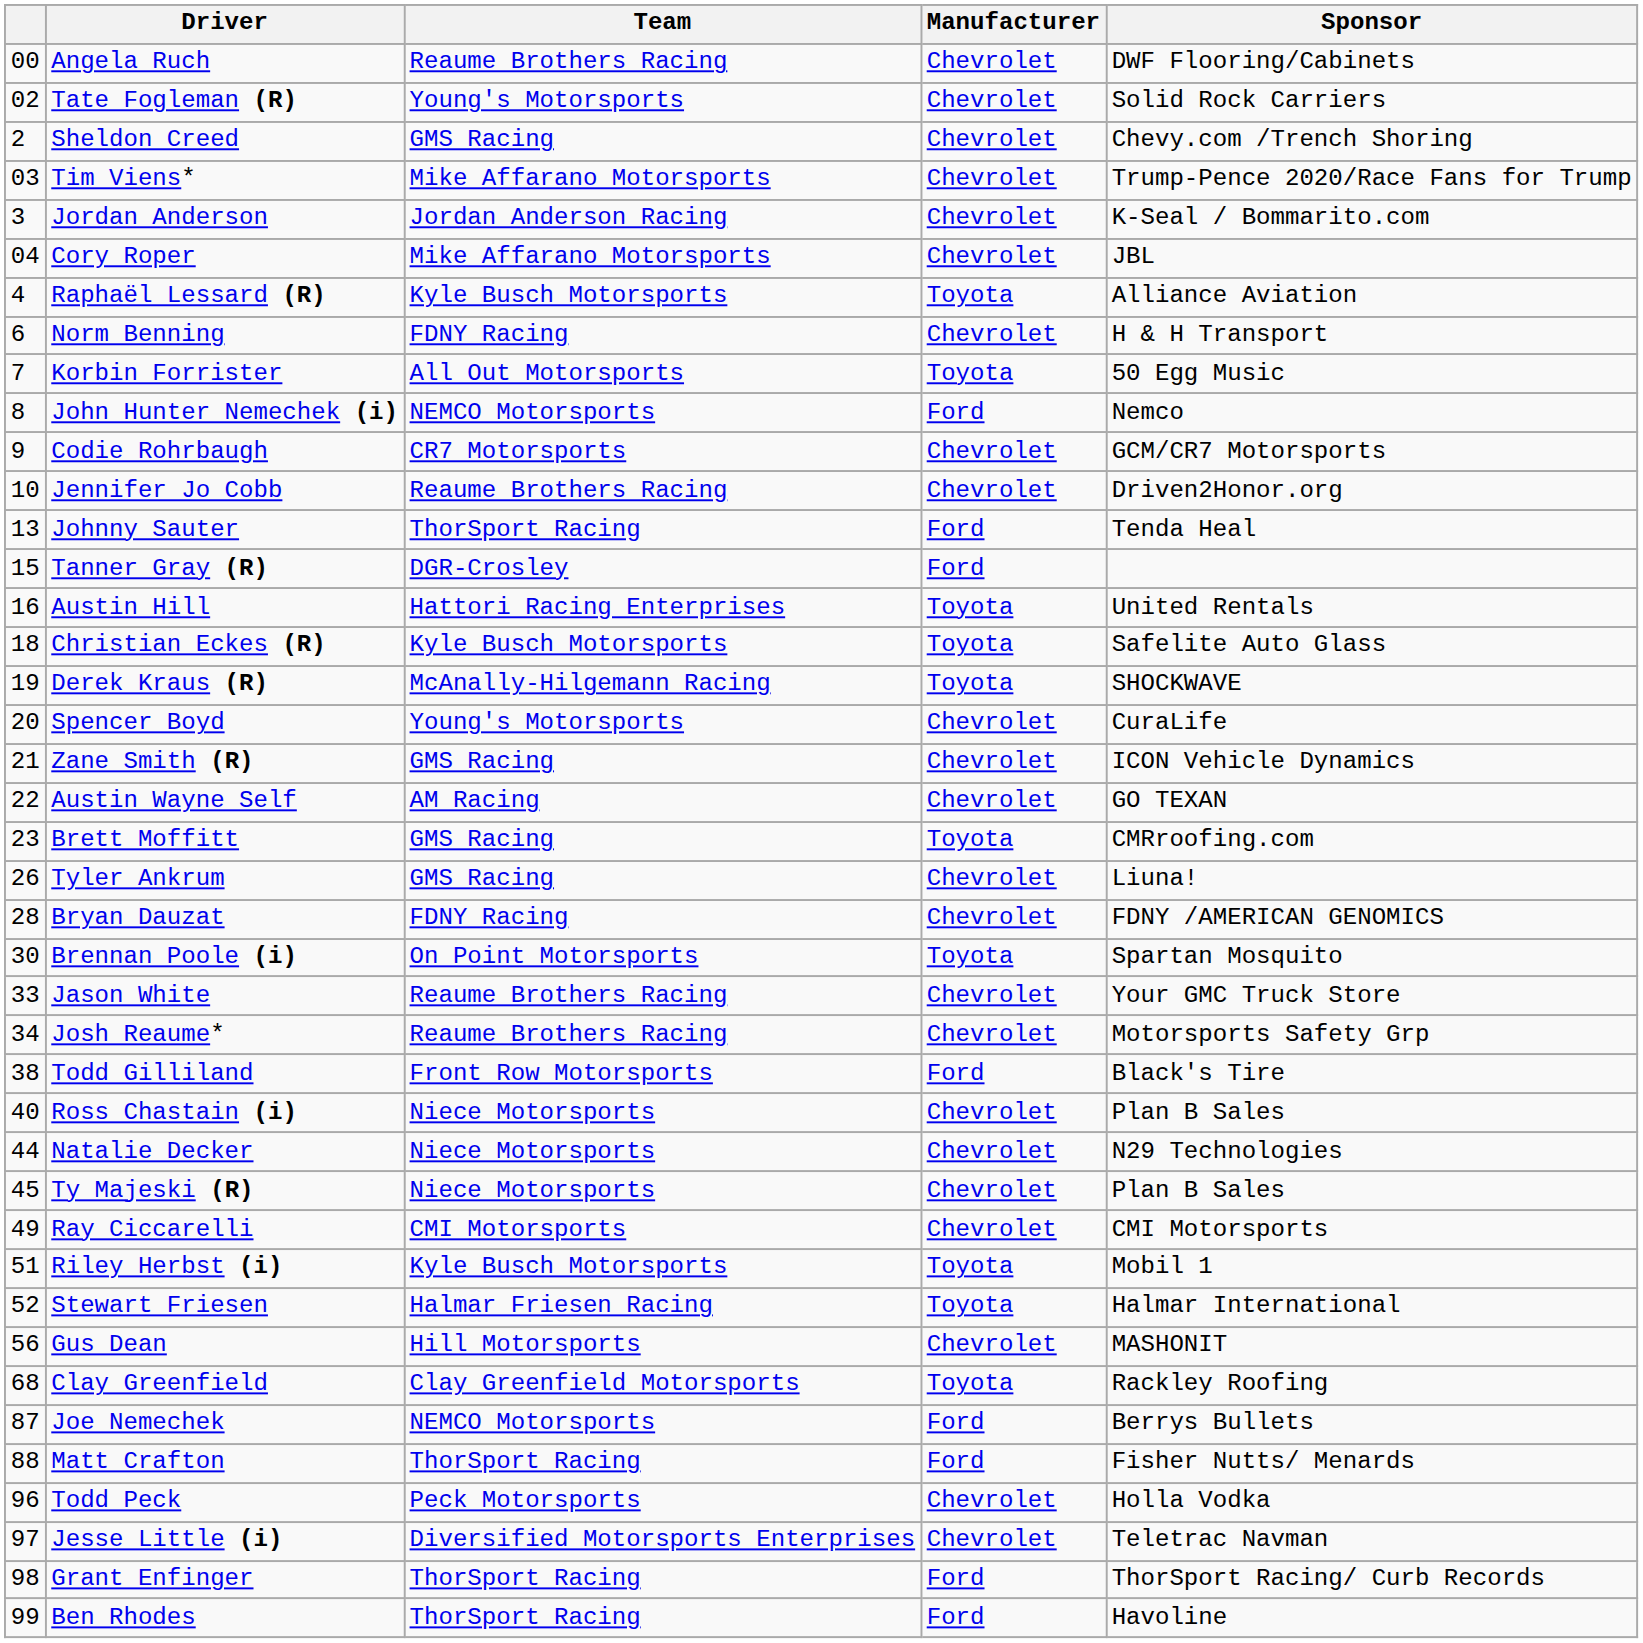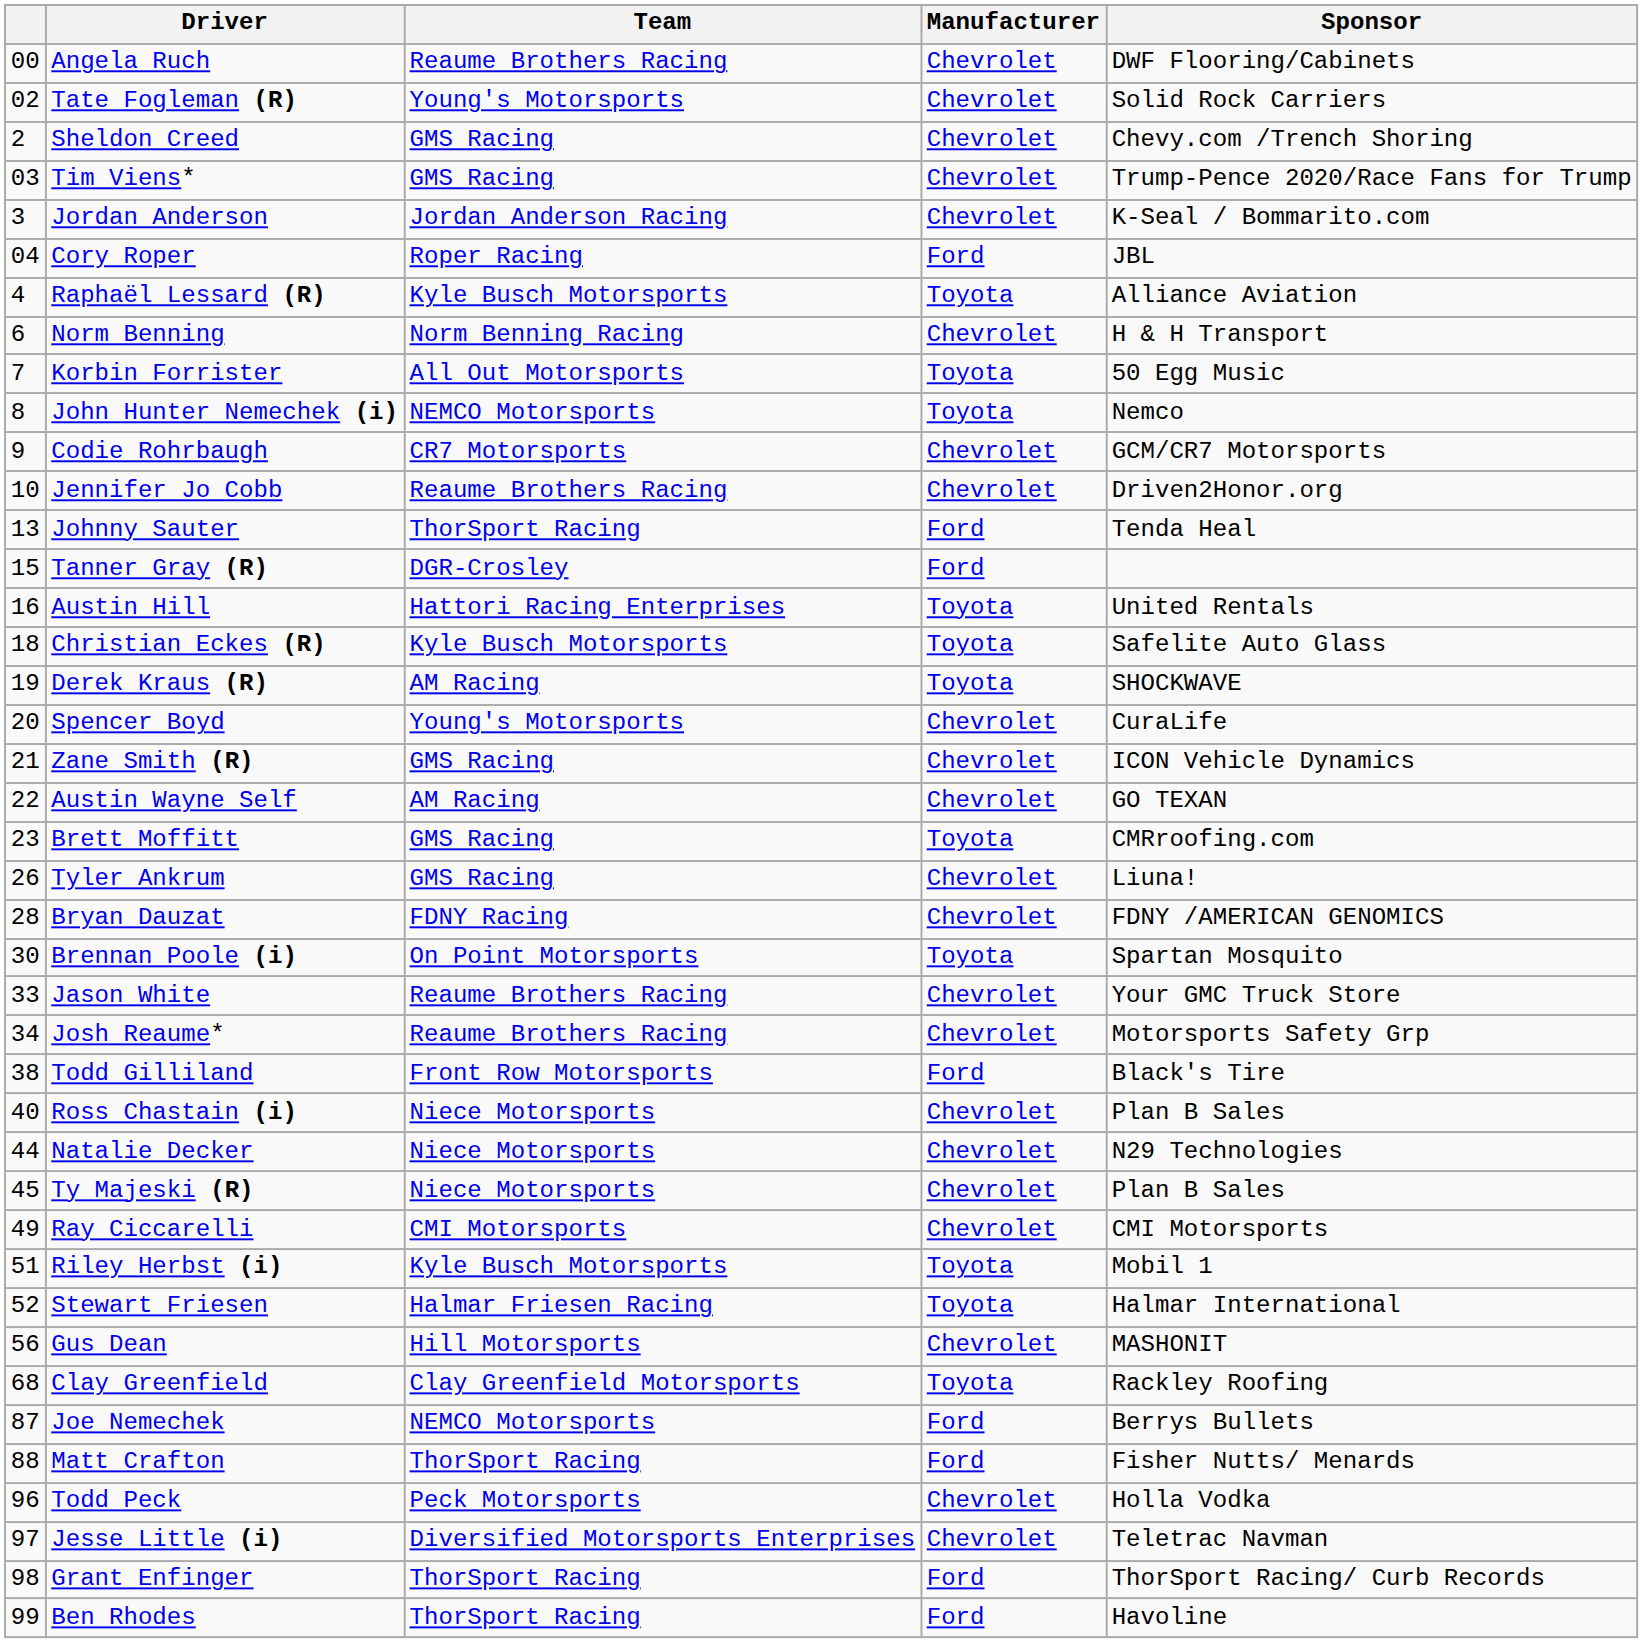Tim Viens* | Team: Mike Affarano Motorsports -> GMS Racing
Cory Roper | Team: Mike Affarano Motorsports -> Roper Racing
Cory Roper | Manufacturer: Chevrolet -> Ford
Norm Benning | Team: FDNY Racing -> Norm Benning Racing
John Hunter Nemechek (i) | Manufacturer: Ford -> Toyota
Derek Kraus (R) | Team: McAnally-Hilgemann Racing -> AM Racing
